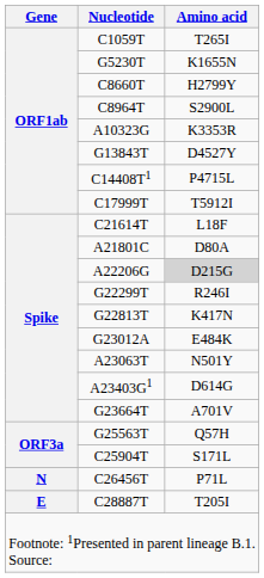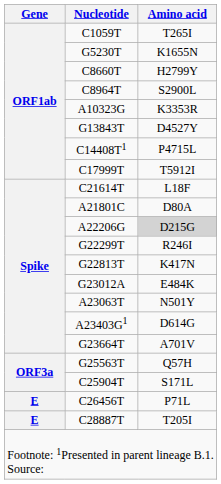C26456T | Gene: N -> E
